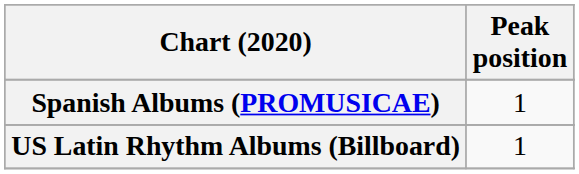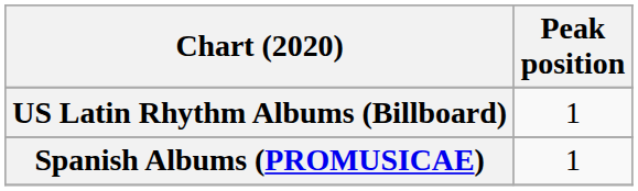rows swapped: Spanish Albums (PROMUSICAE) <-> US Latin Rhythm Albums (Billboard)
